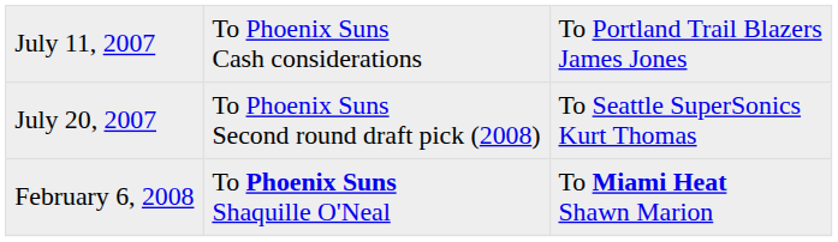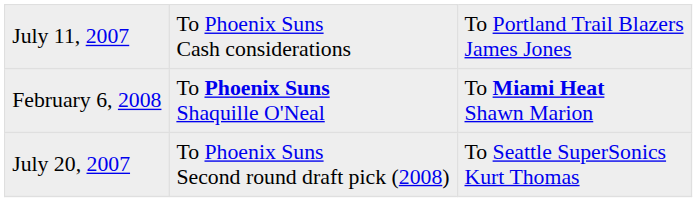rows swapped: July 20, 2007 <-> February 6, 2008
